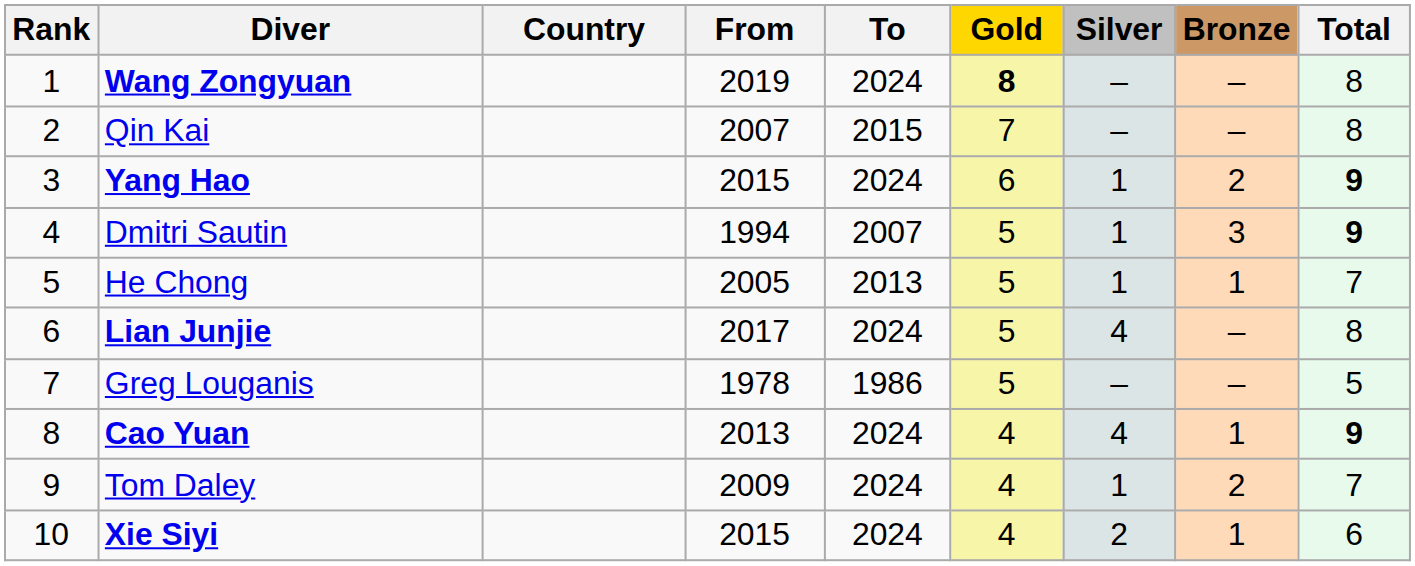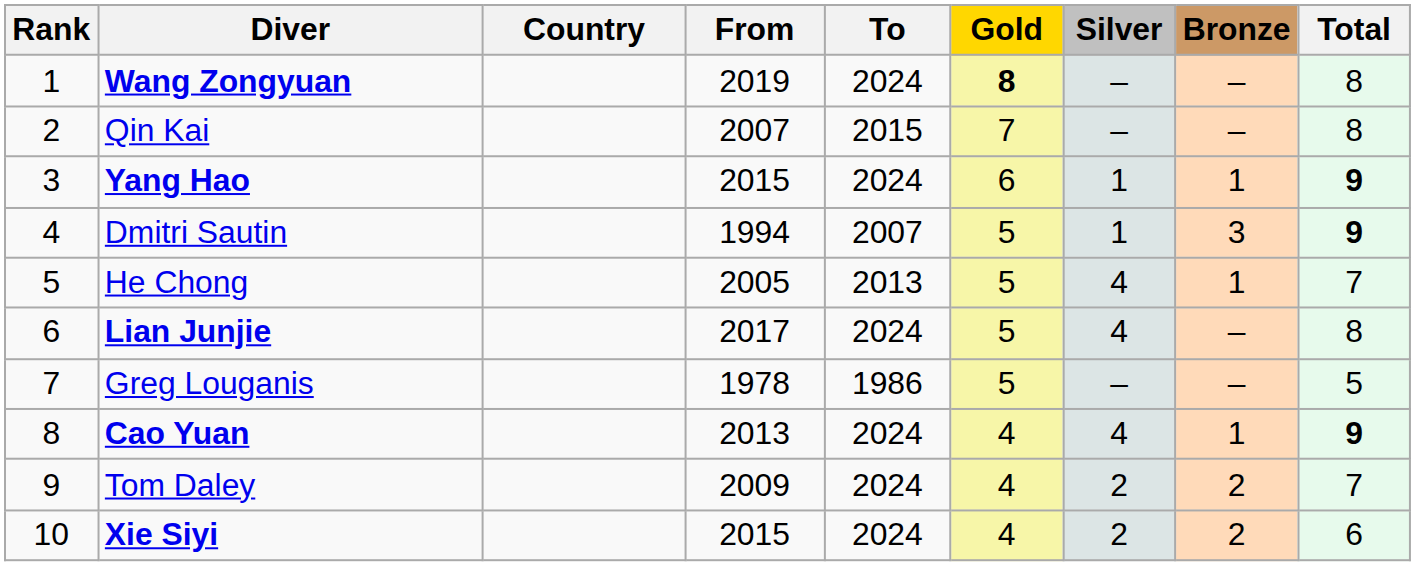Yang Hao | Bronze: 2 -> 1
He Chong | Silver: 1 -> 4
Tom Daley | Silver: 1 -> 2
Xie Siyi | Bronze: 1 -> 2
